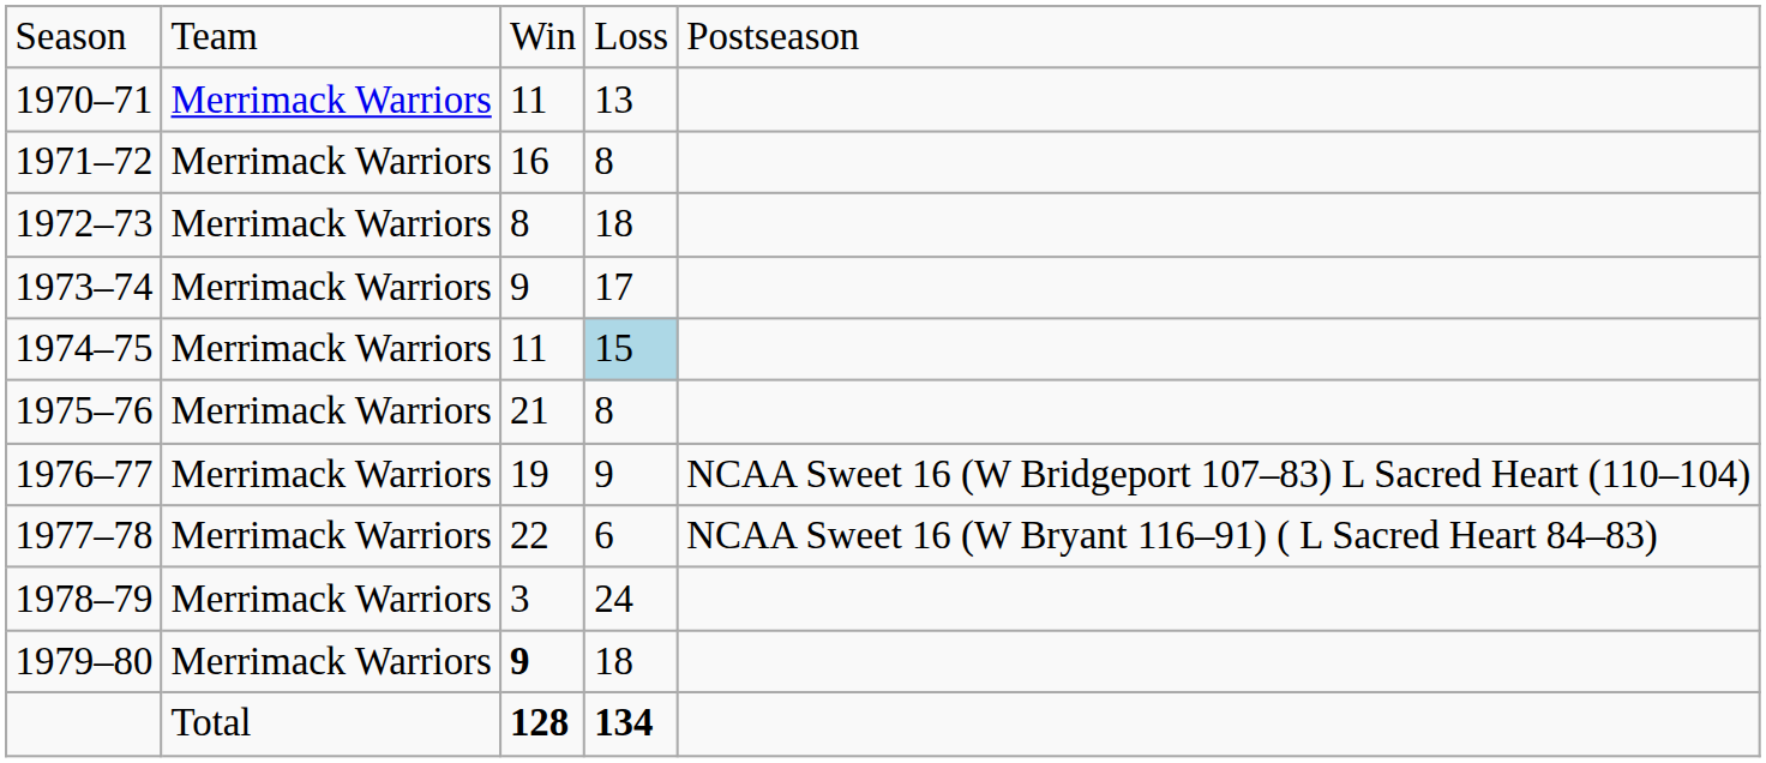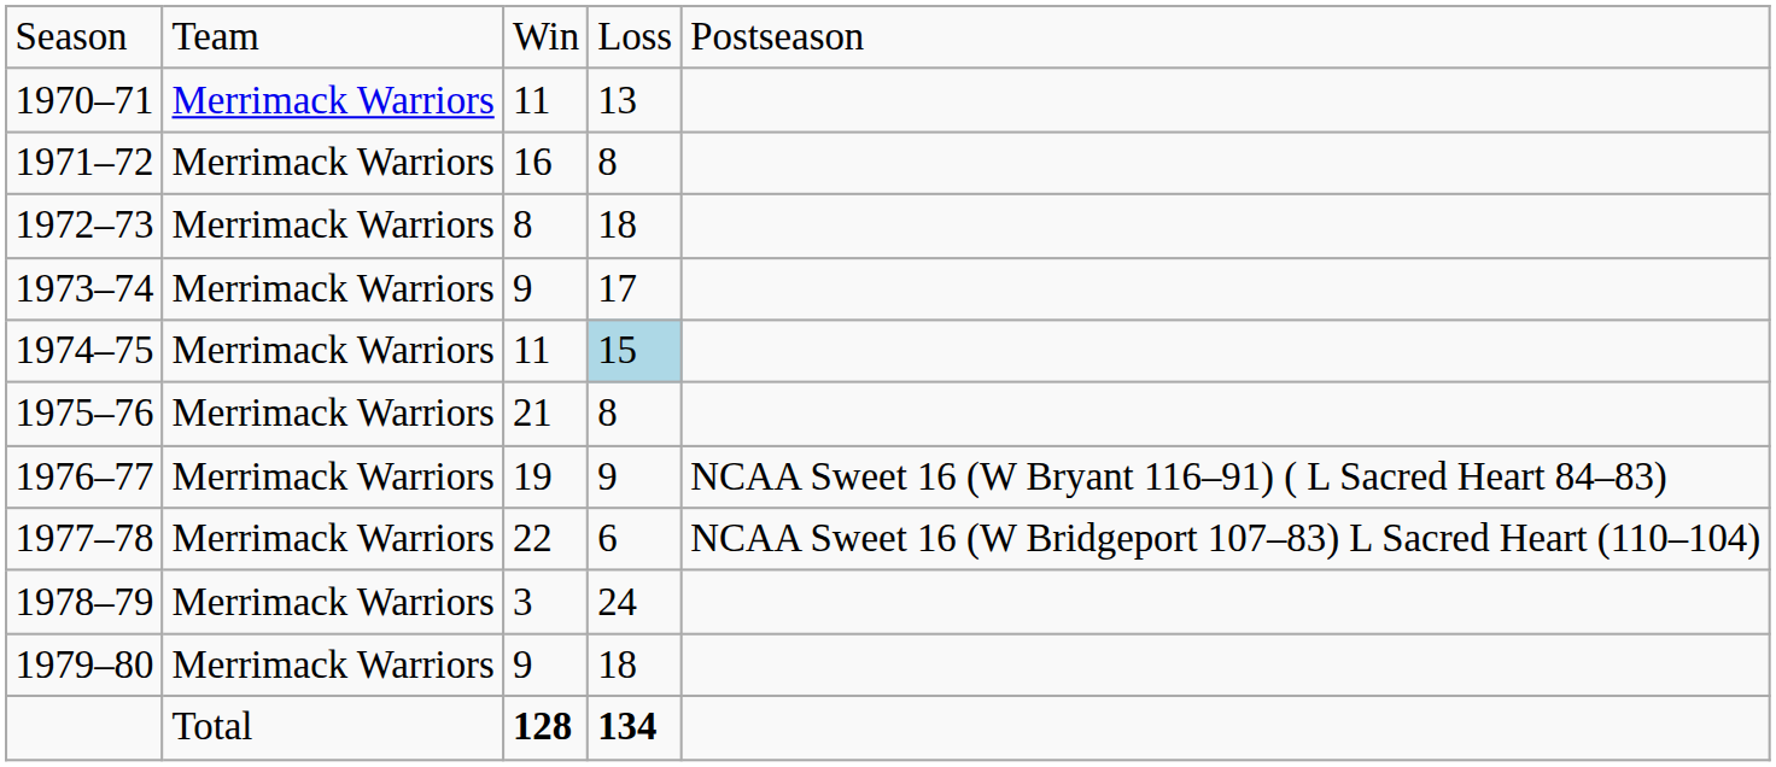1976–77 | column 5: NCAA Sweet 16 (W Bridgeport 107–83) L Sacred Heart (110–104) -> NCAA Sweet 16 (W Bryant 116–91) ( L Sacred Heart 84–83)
1977–78 | column 5: NCAA Sweet 16 (W Bryant 116–91) ( L Sacred Heart 84–83) -> NCAA Sweet 16 (W Bridgeport 107–83) L Sacred Heart (110–104)
1979–80 | column 3: bold -> normal
